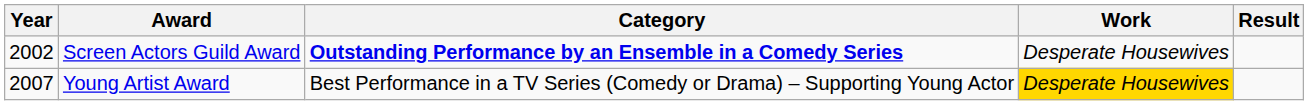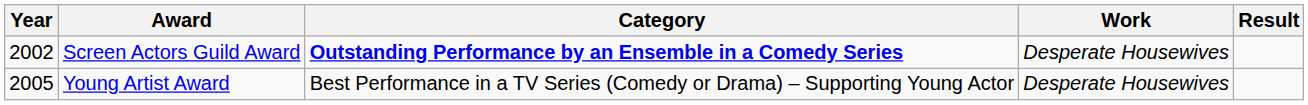Young Artist Award | Year: 2007 -> 2005
Young Artist Award | Work: gold background -> no background
